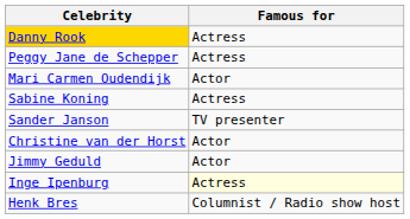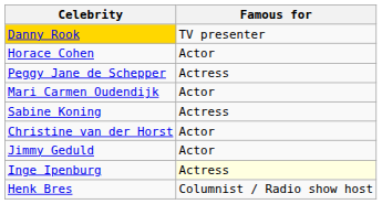Danny Rook | Famous for: Actress -> TV presenter
+ row: Horace Cohen | Actor
- row: Sander Janson | TV presenter
